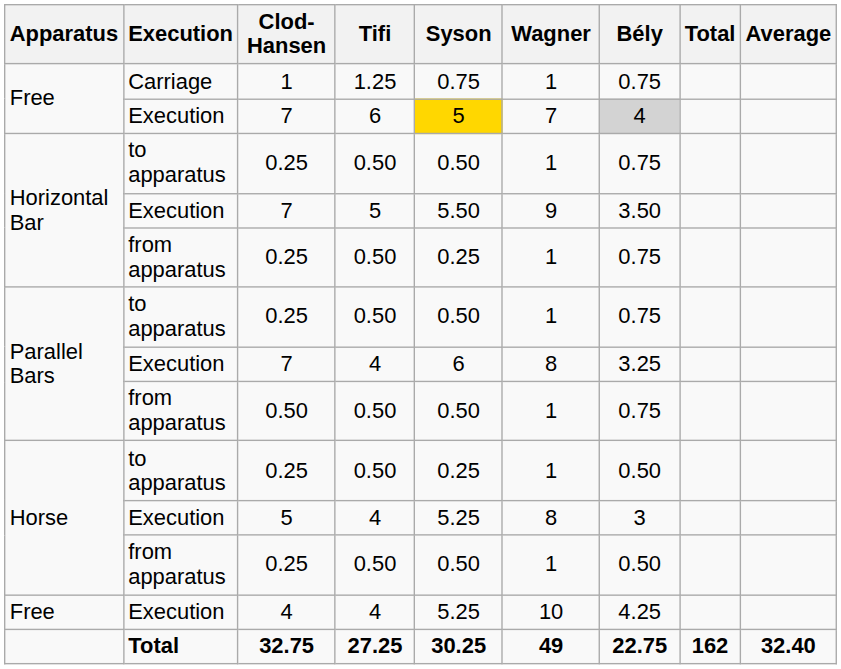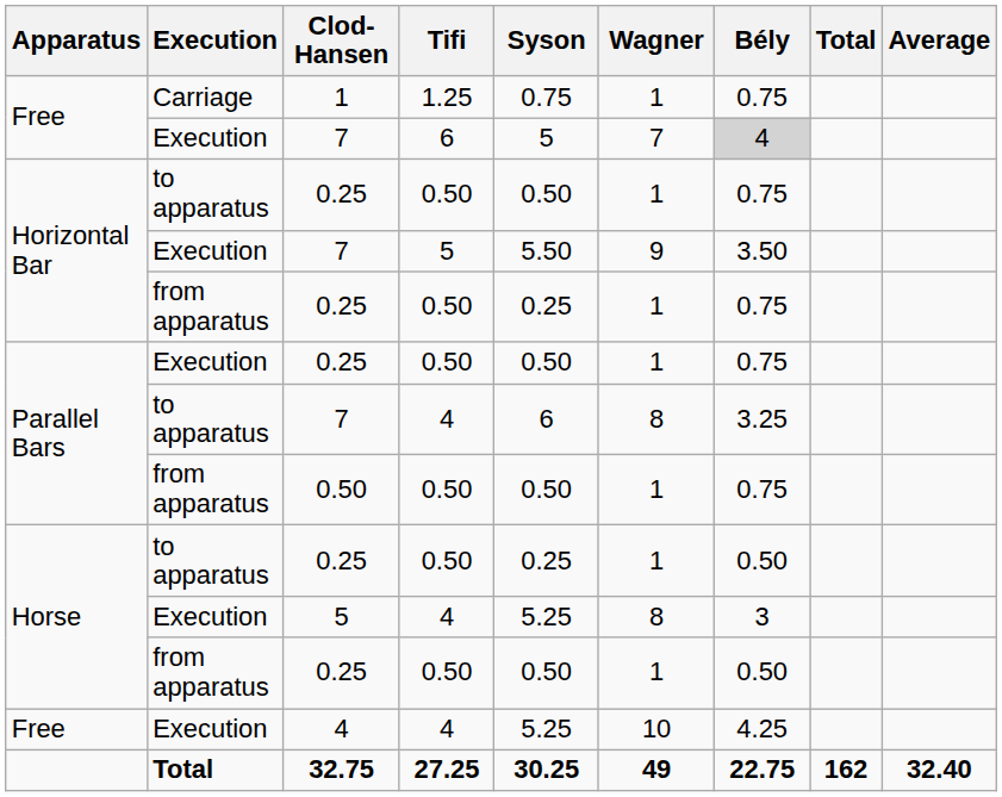Free / 7 | Syson: gold background -> no background
Parallel Bars / 0.25 | Execution: to apparatus -> Execution
Parallel Bars / 7 | Execution: Execution -> to apparatus
